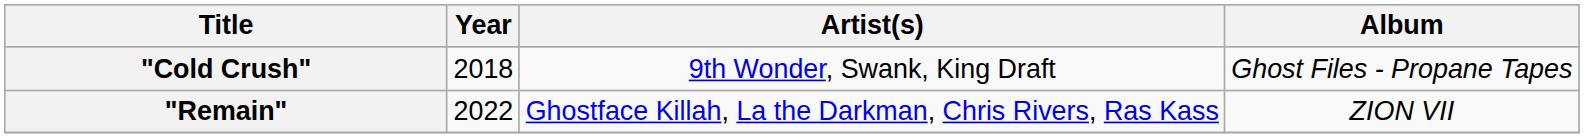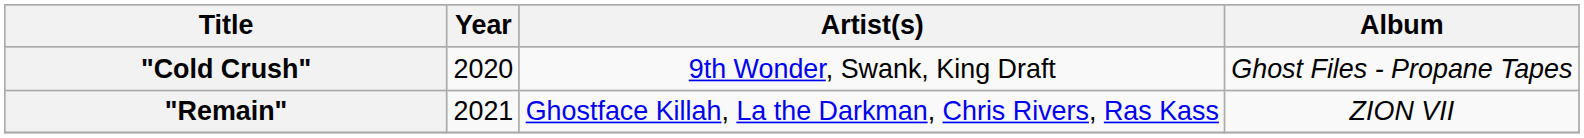"Cold Crush" | Year: 2018 -> 2020
"Remain" | Year: 2022 -> 2021
